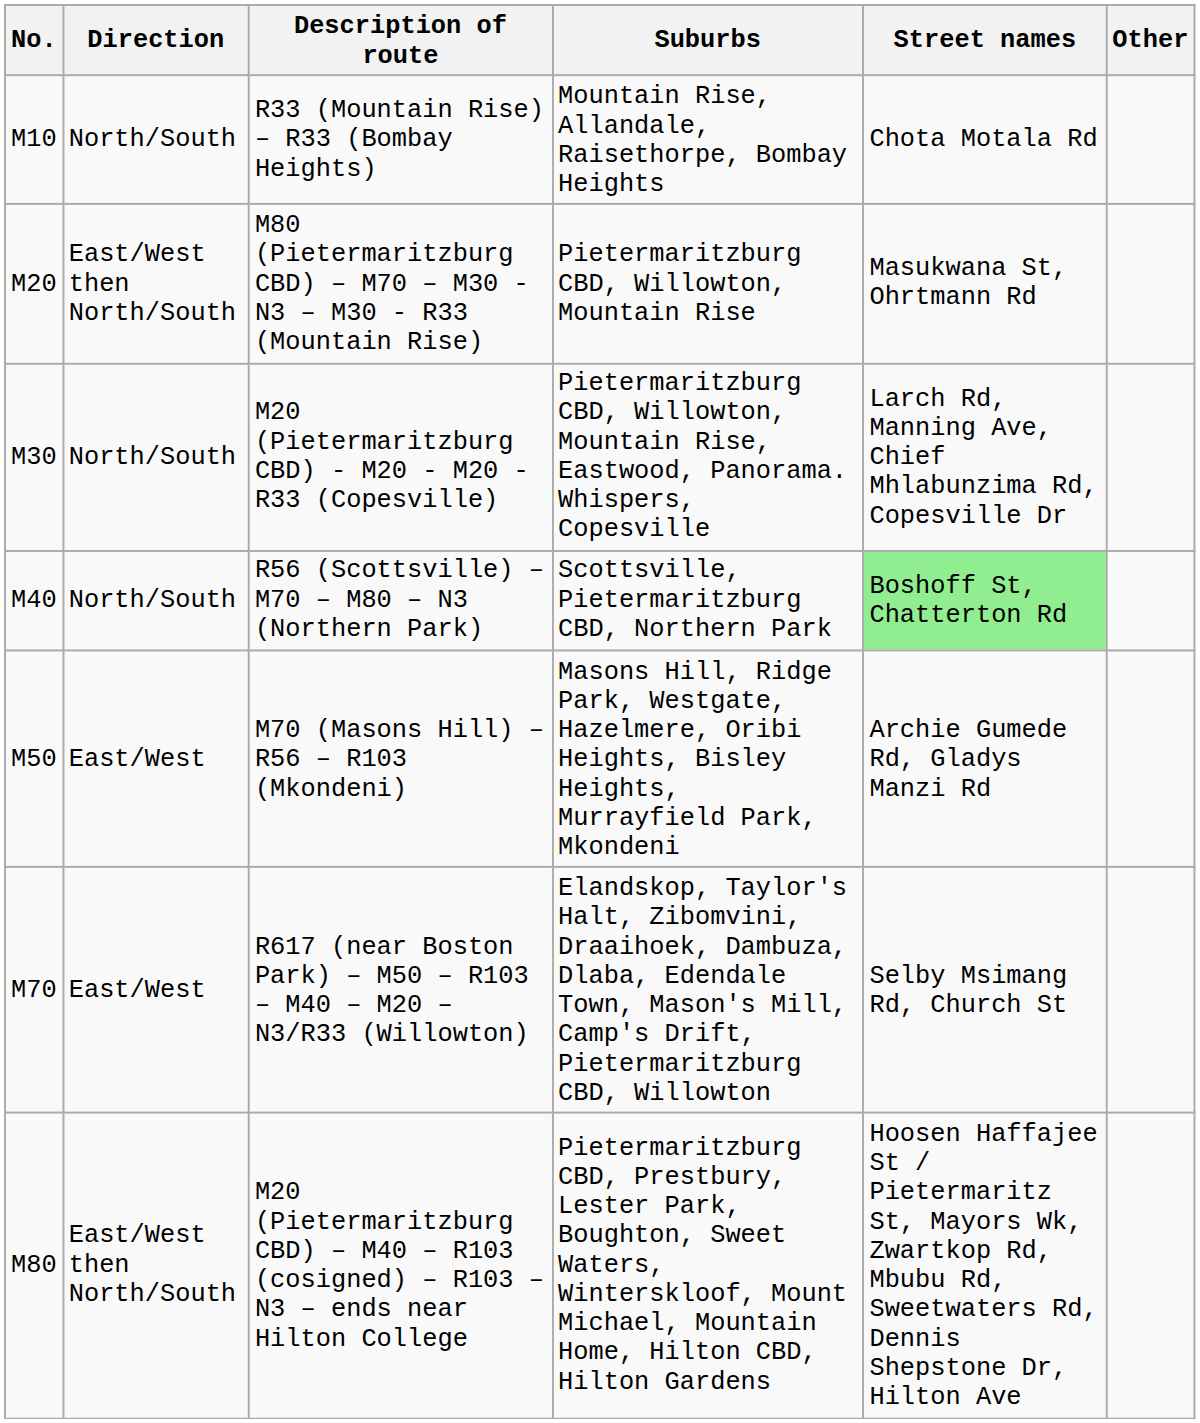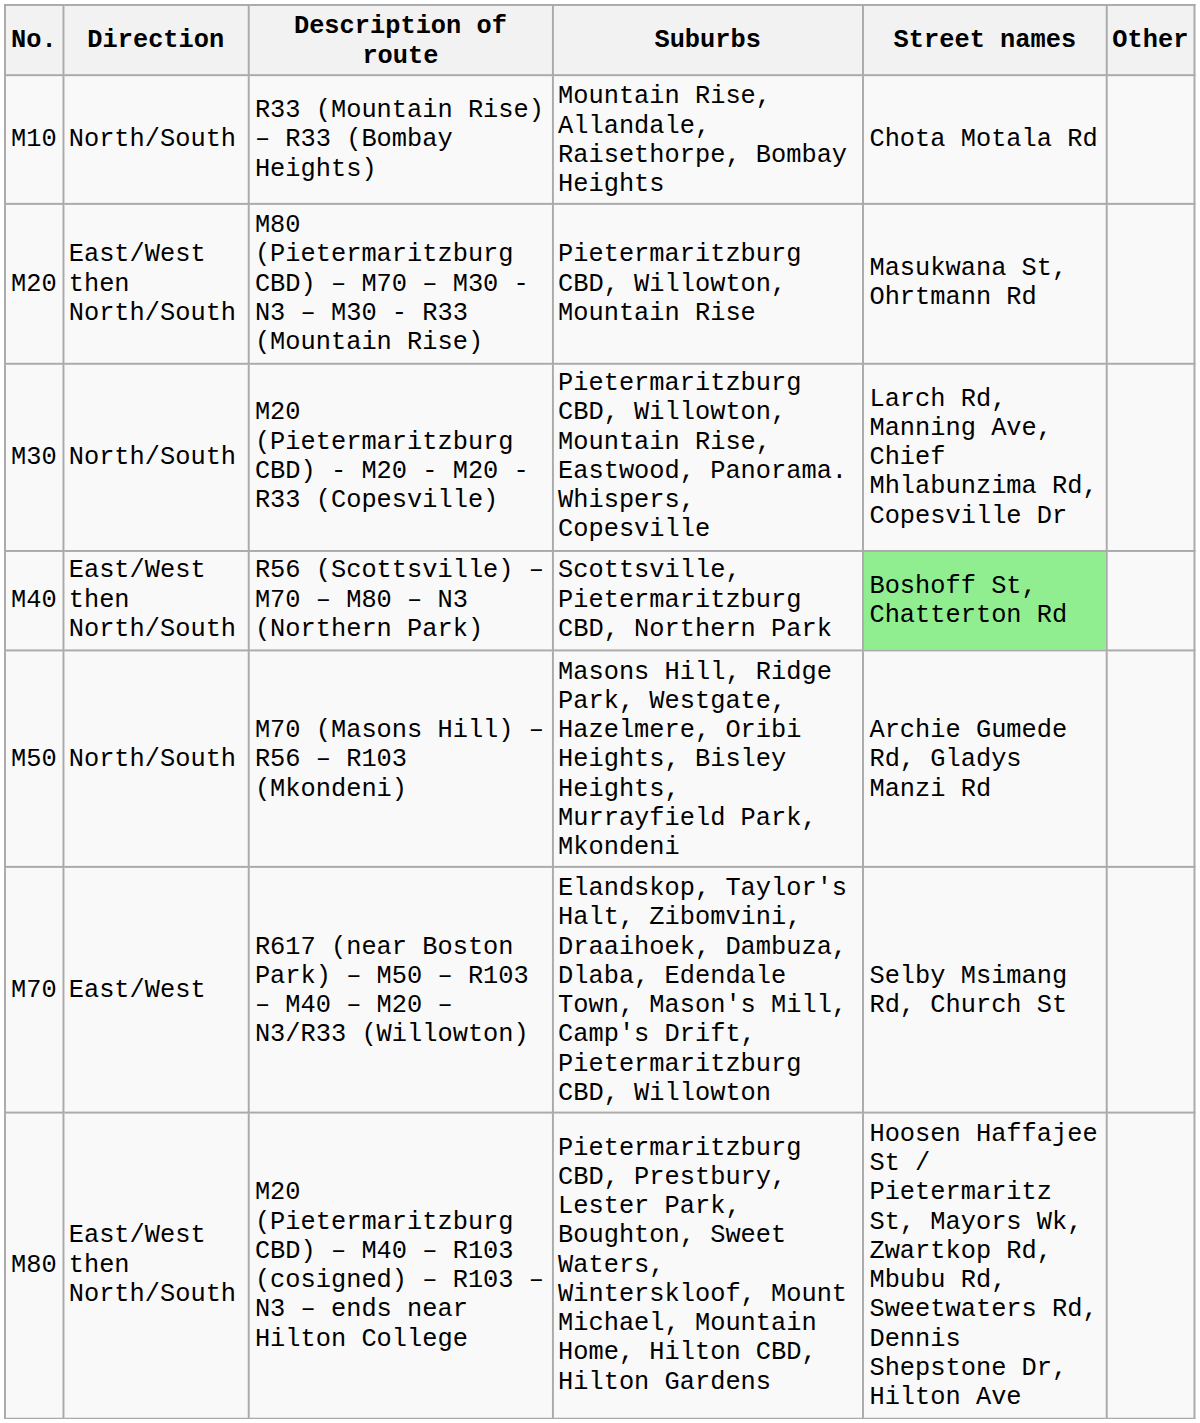R56 (Scottsville) – M70 – M80 – N3 (Northern Park) | Direction: North/South -> East/West then North/South
M70 (Masons Hill) – R56 – R103 (Mkondeni) | Direction: East/West -> North/South
